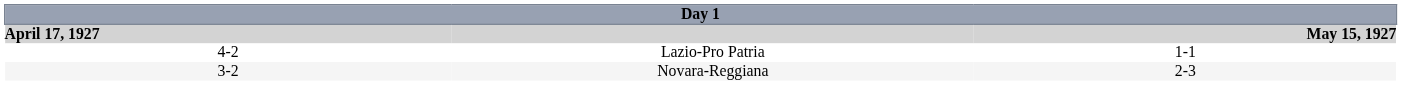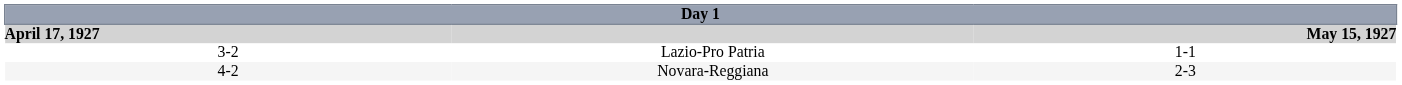Lazio-Pro Patria | column 1: 4-2 -> 3-2
Novara-Reggiana | column 1: 3-2 -> 4-2
